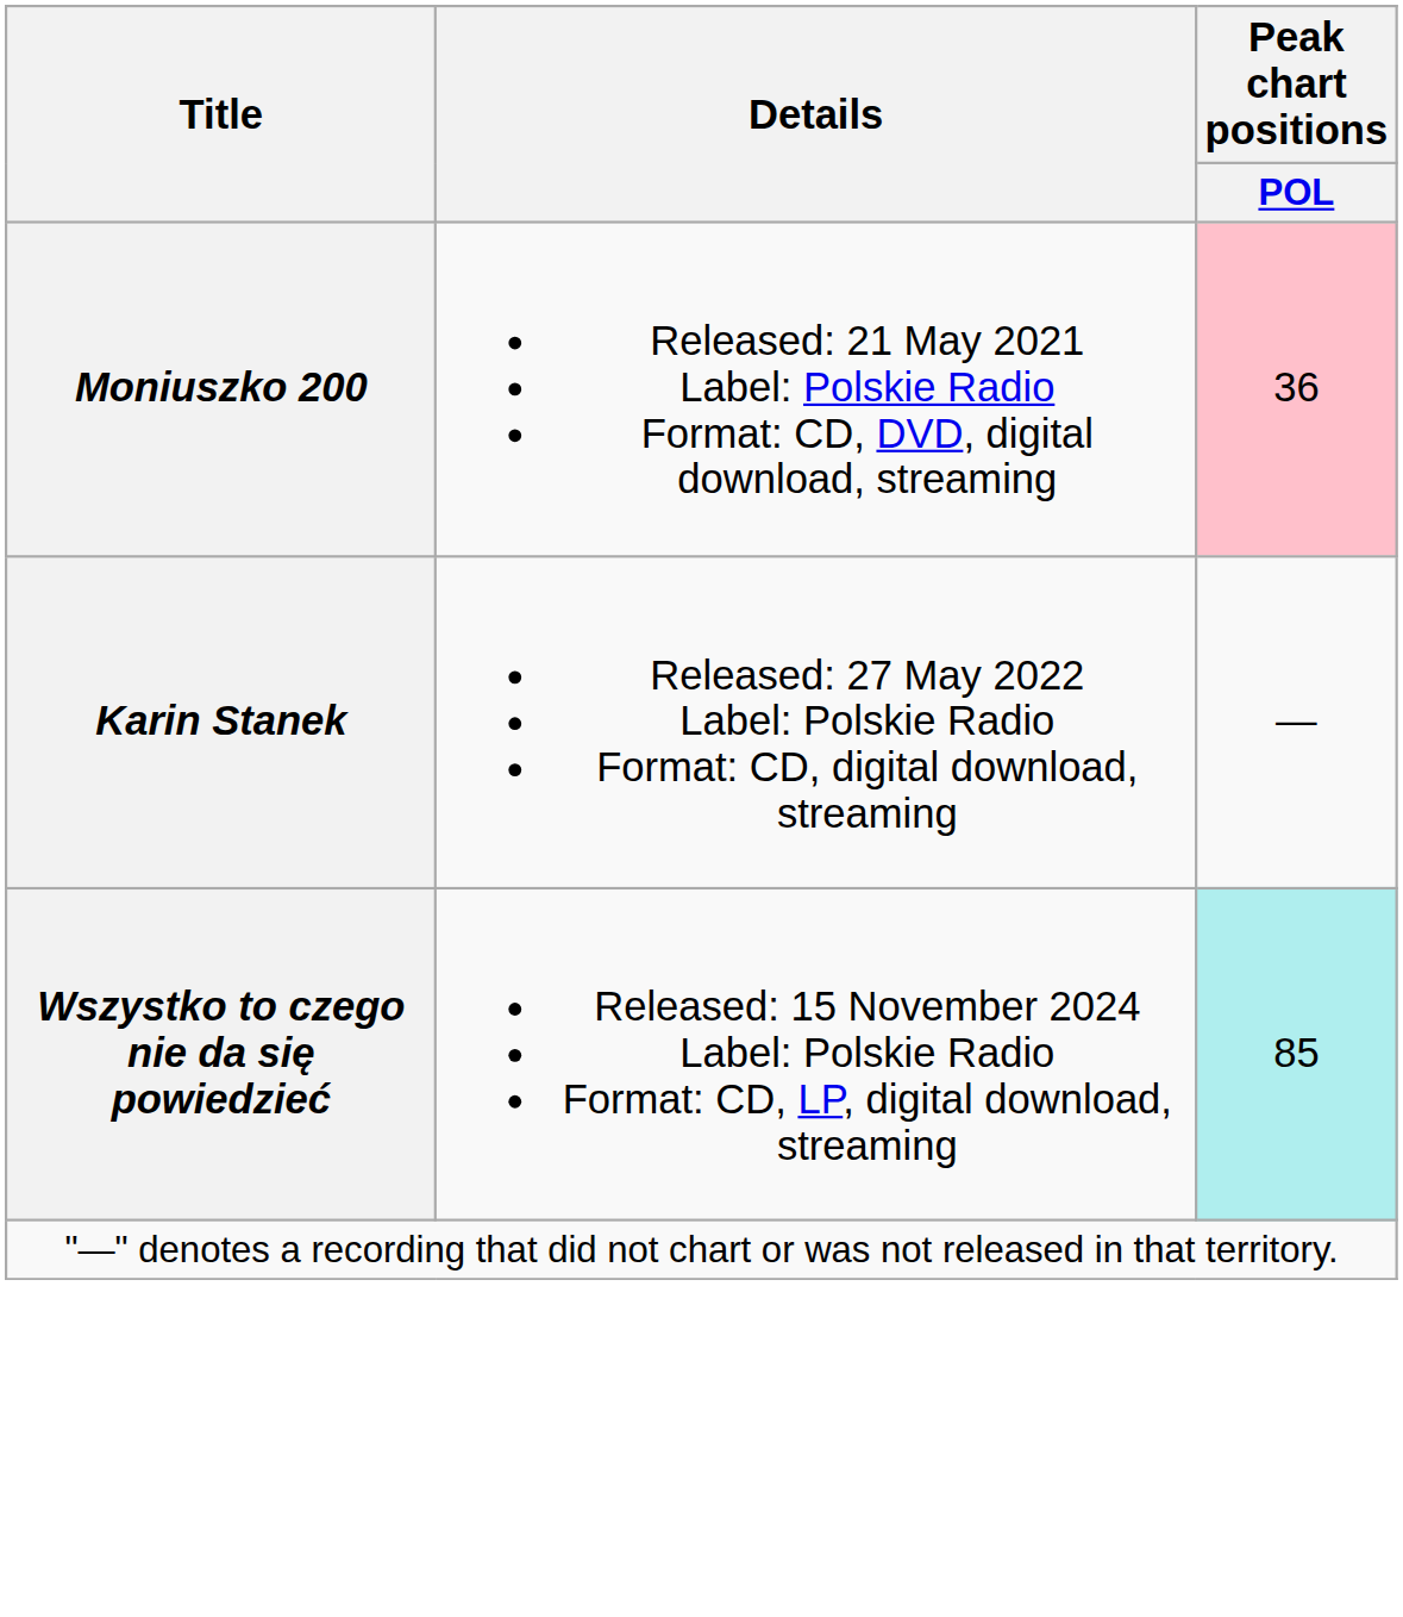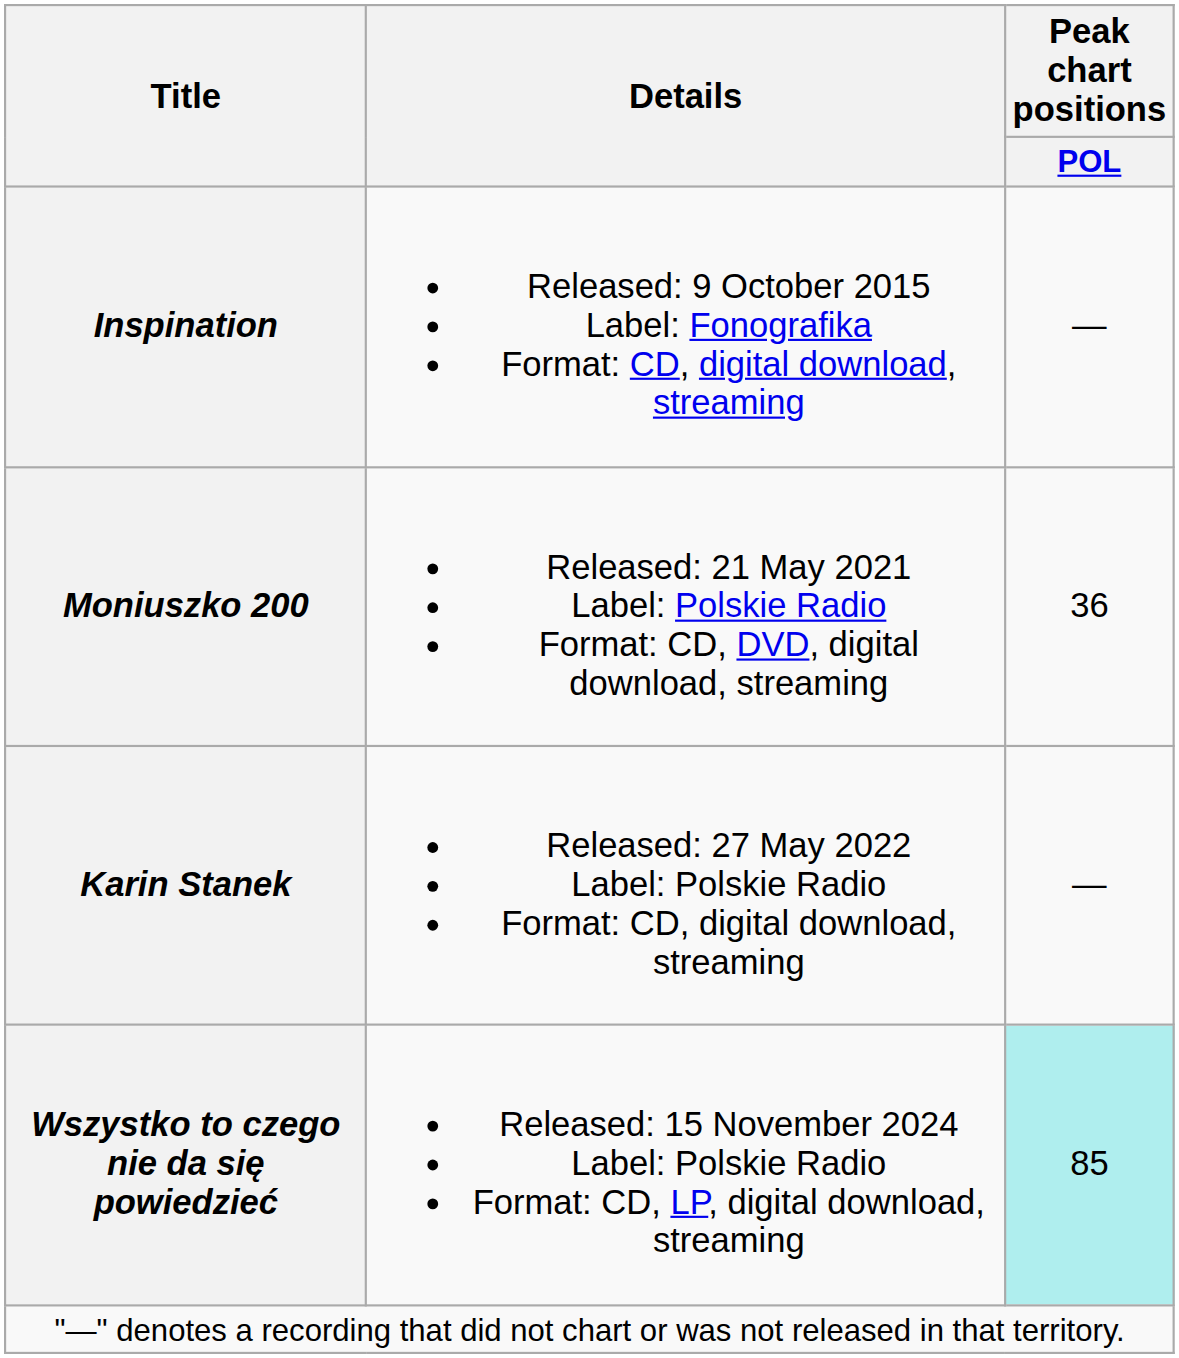+ row: Inspination | Released: 9 October 2015 Label: Fonografika Format: CD, digital download, streaming | —
Moniuszko 200 | Peak chart positions / POL: pink background -> no background
